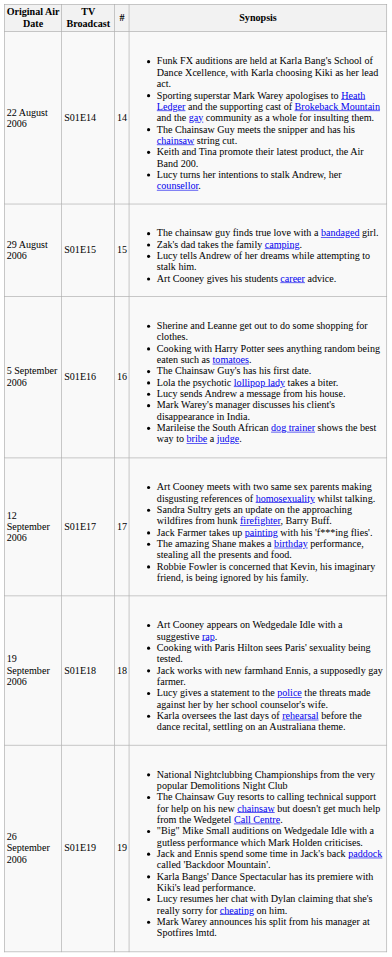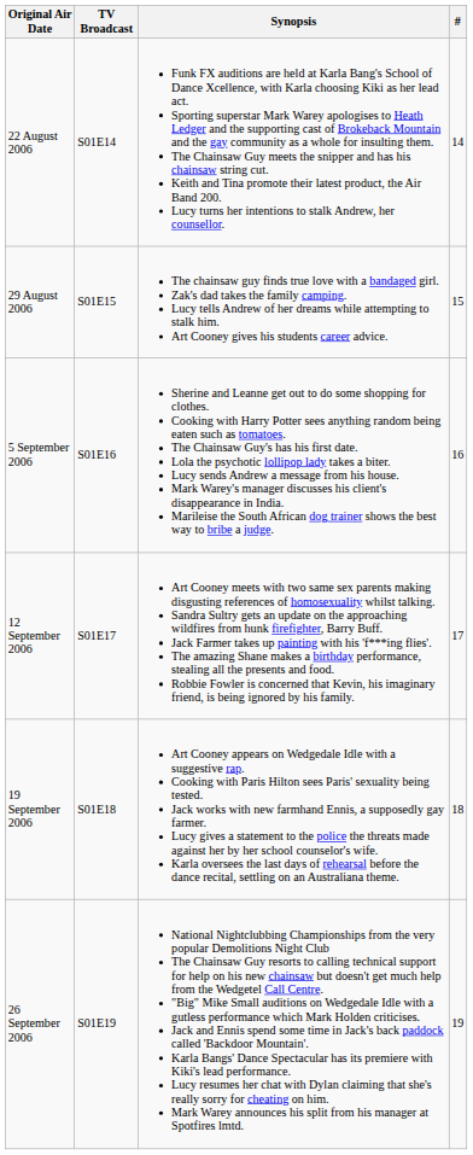columns swapped: Synopsis <-> #
